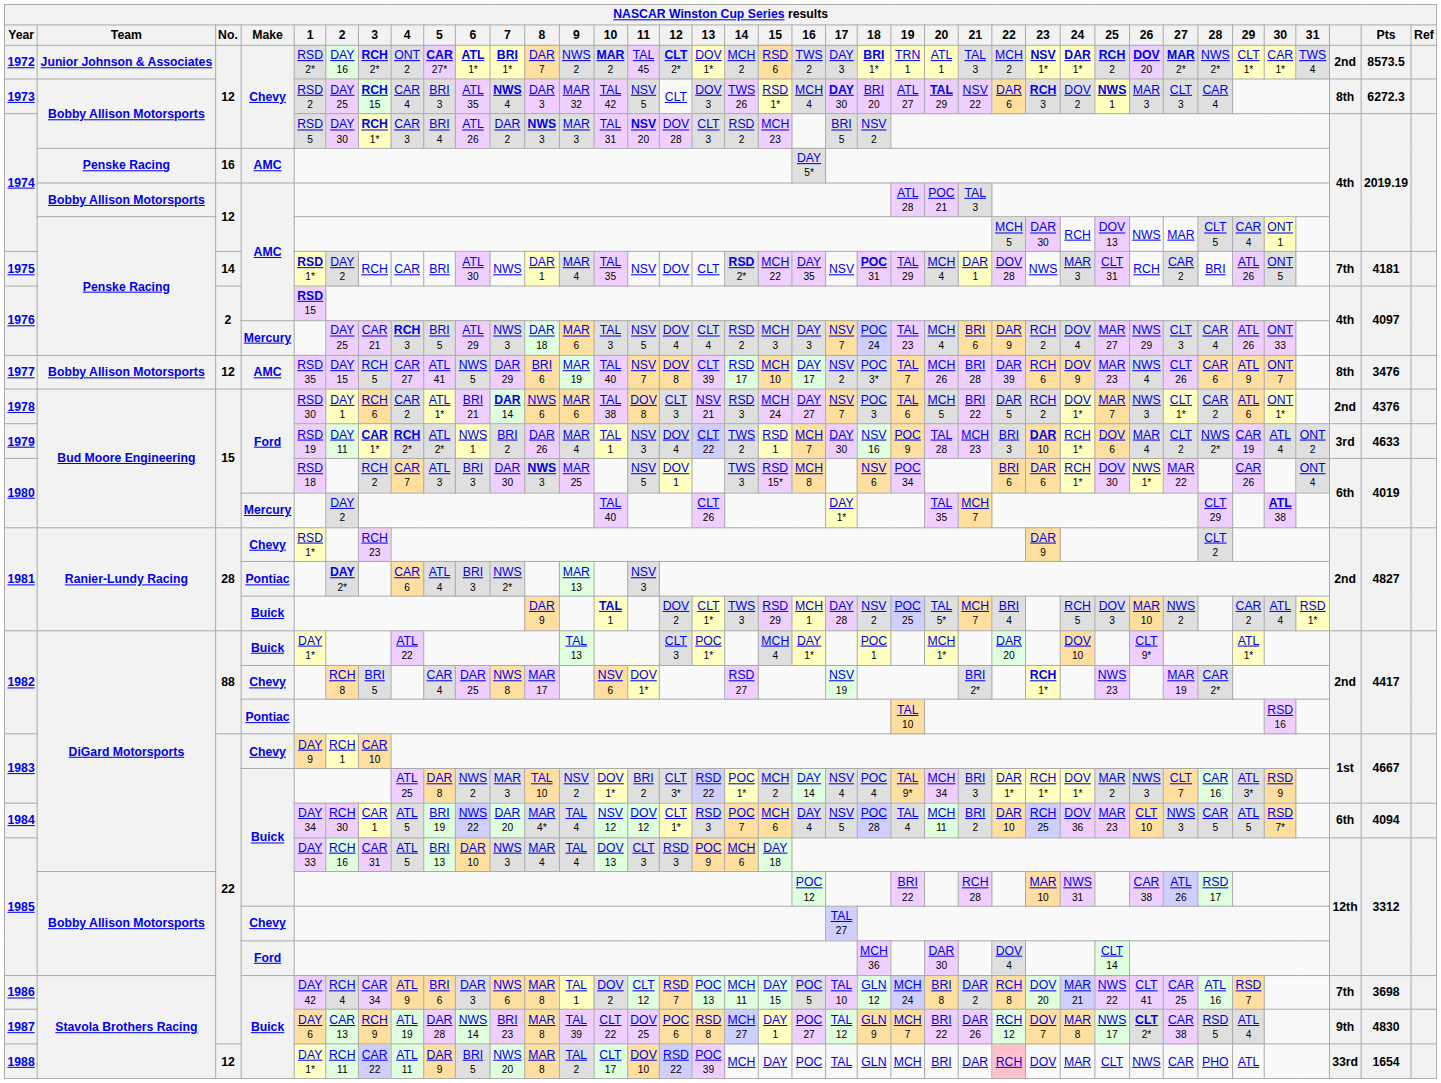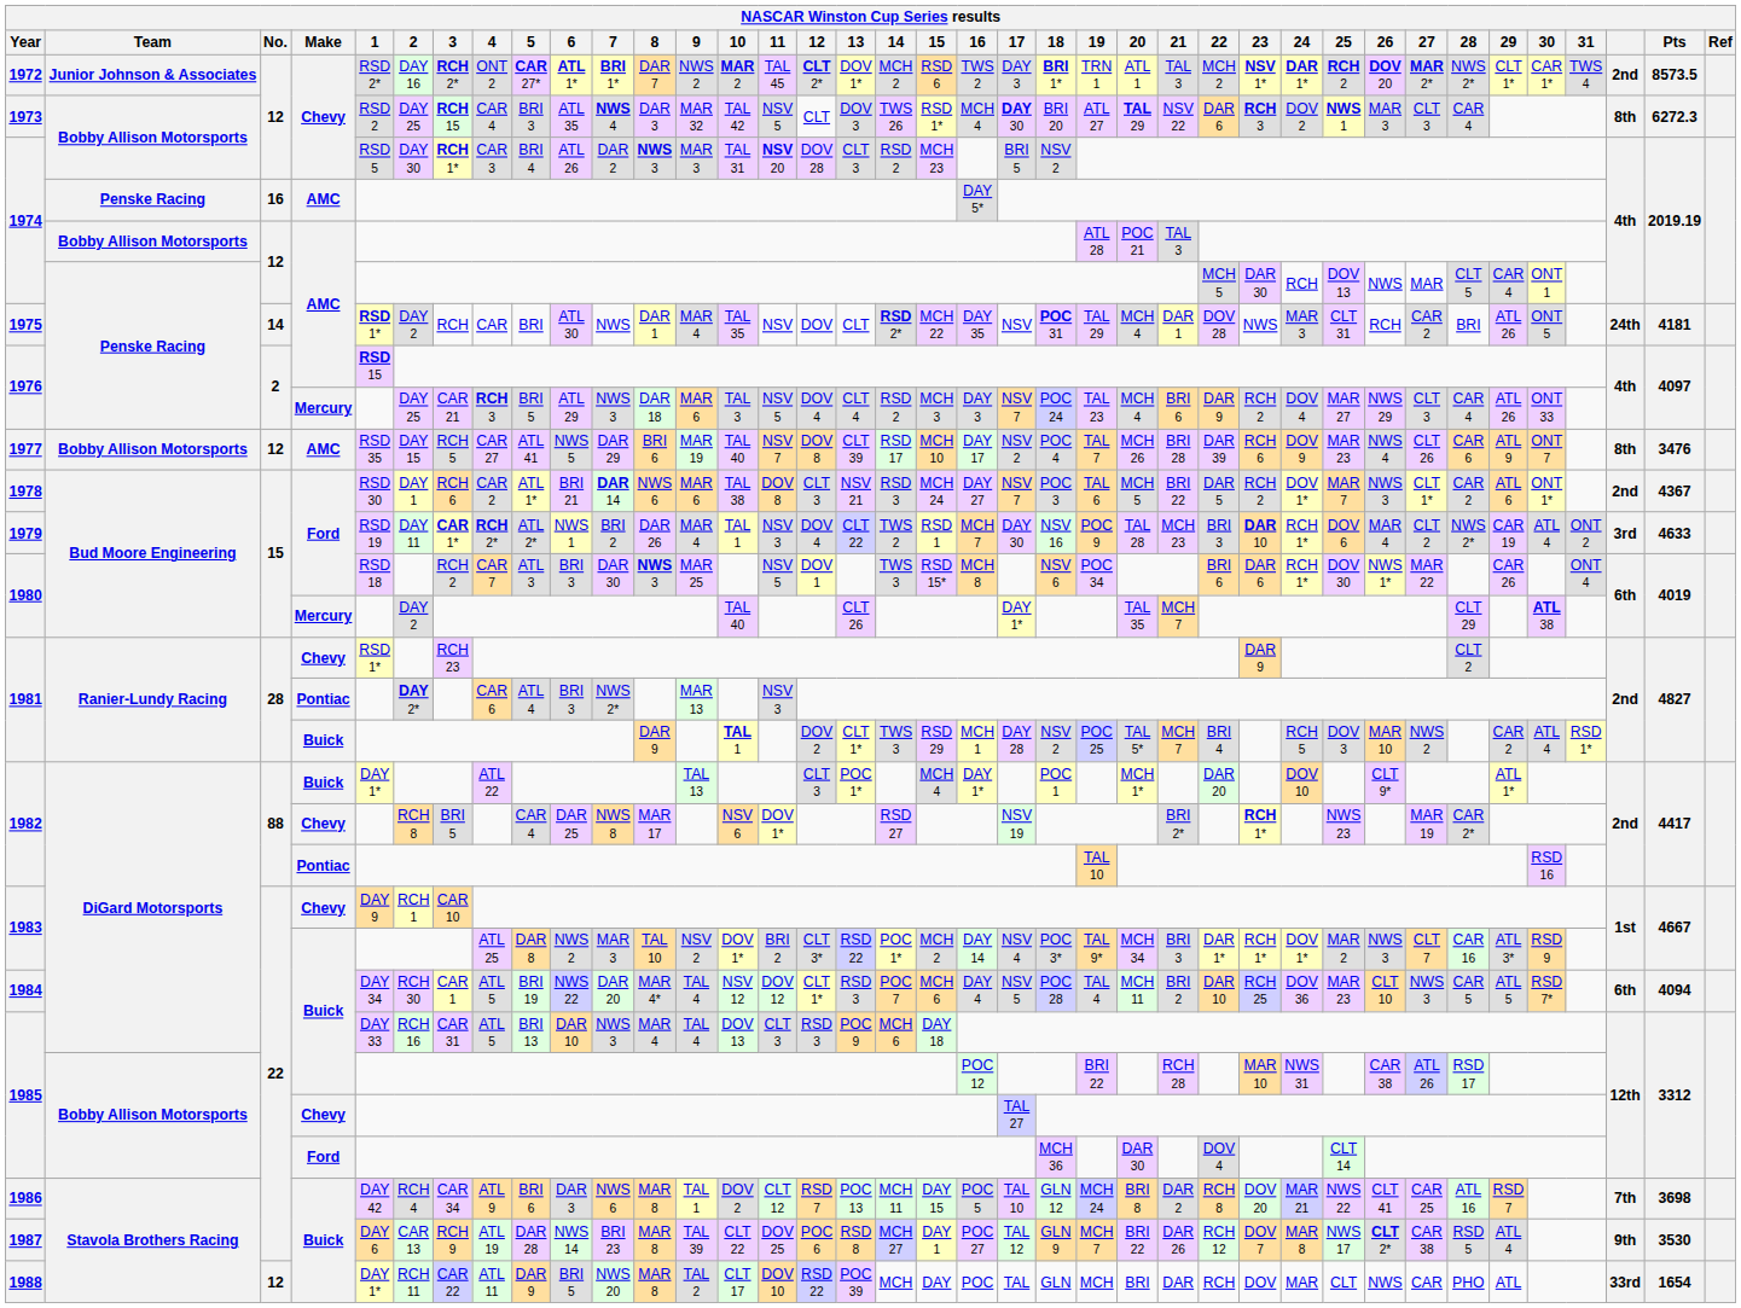1975 | column 36: 7th -> 24th
1977 | 18: POC 3* -> POC 4
1978 | Pts: 4376 -> 4367
1983 / Buick | 18: POC 4 -> POC 3*
1987 | Pts: 4830 -> 3530
1988 | 22: pink background -> no background
